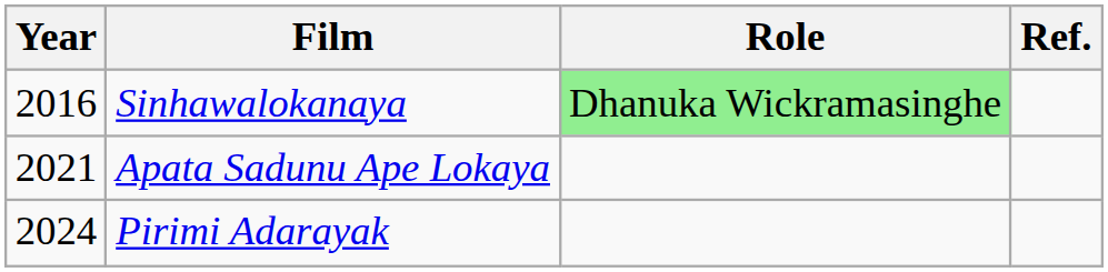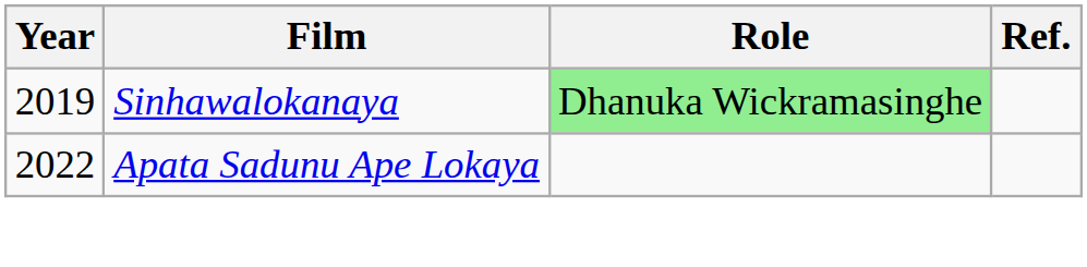Sinhawalokanaya | Year: 2016 -> 2019
Apata Sadunu Ape Lokaya | Year: 2021 -> 2022
- row: 2024 | Pirimi Adarayak
